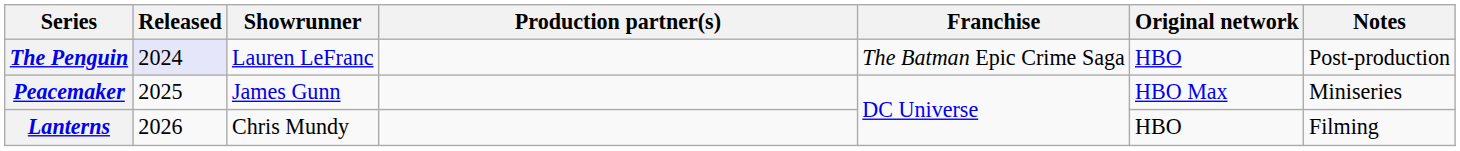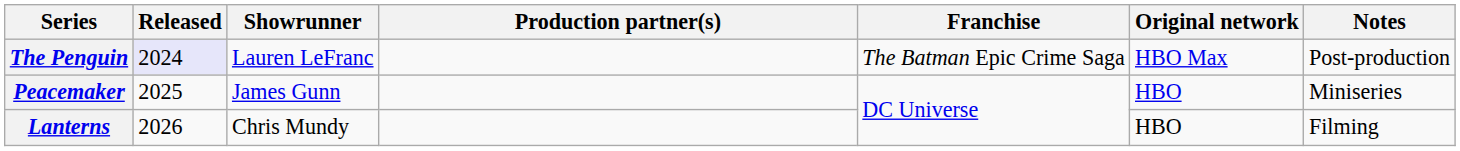The Penguin | Original network: HBO -> HBO Max
Peacemaker | Original network: HBO Max -> HBO
